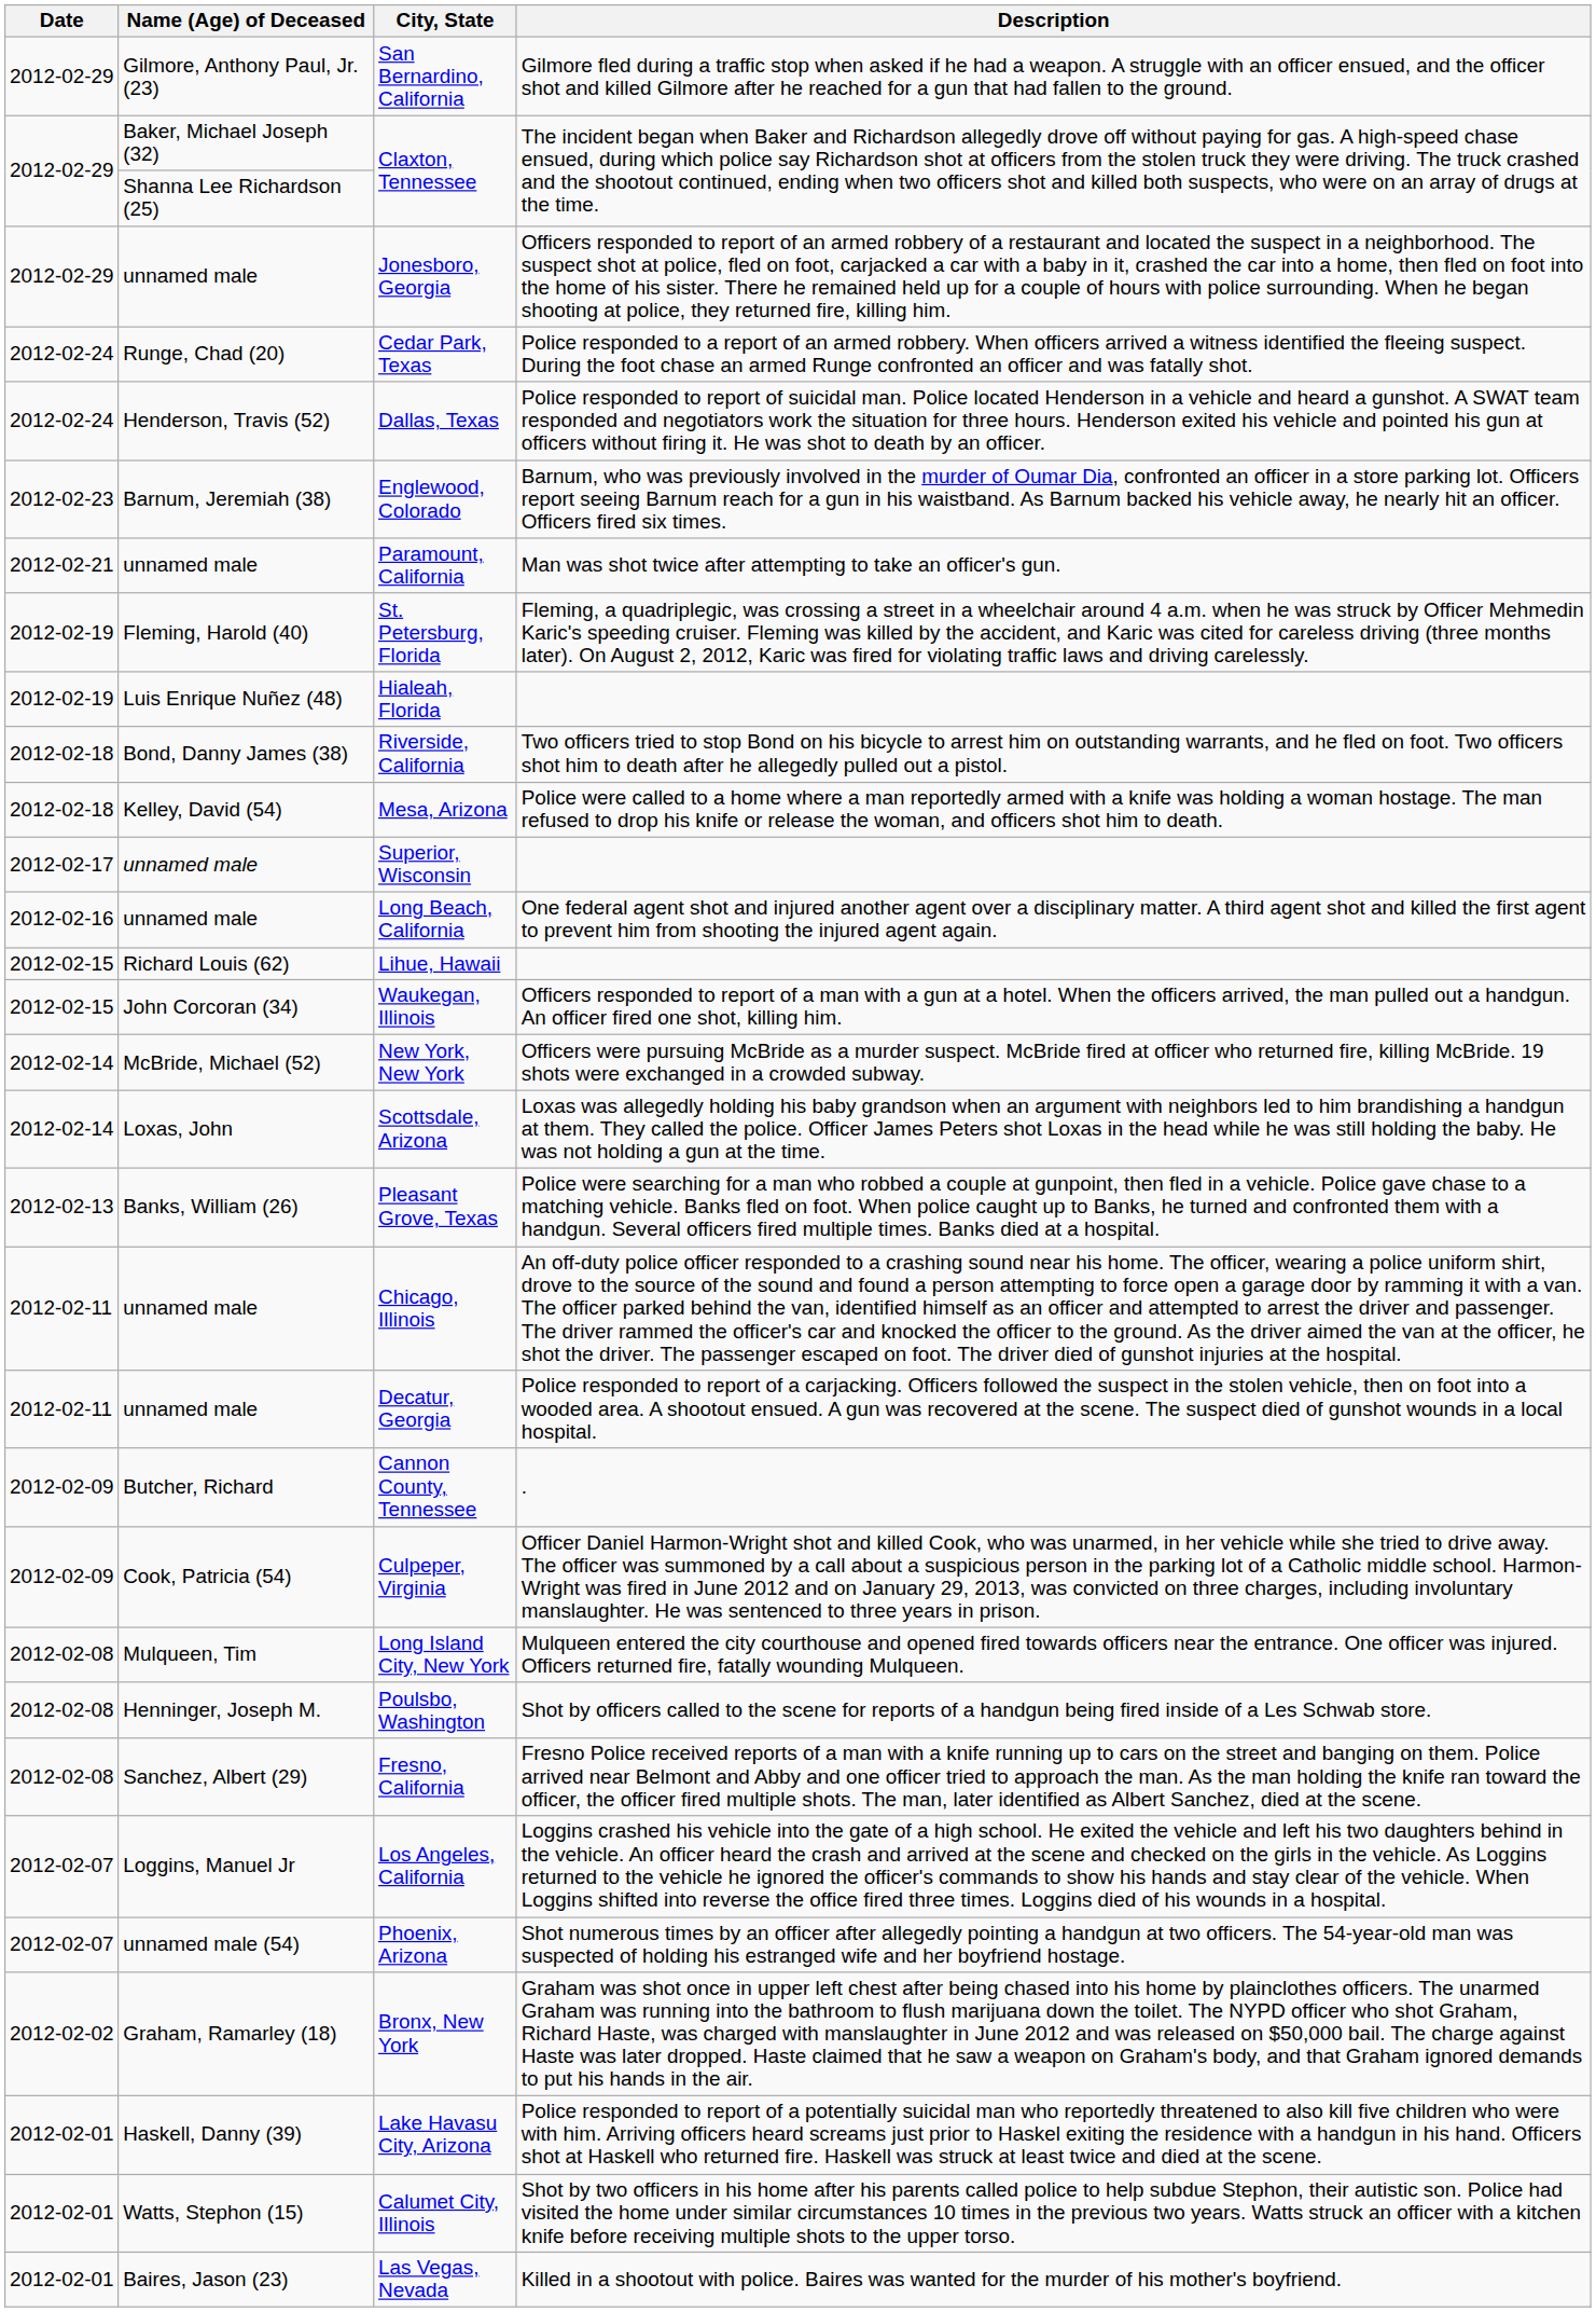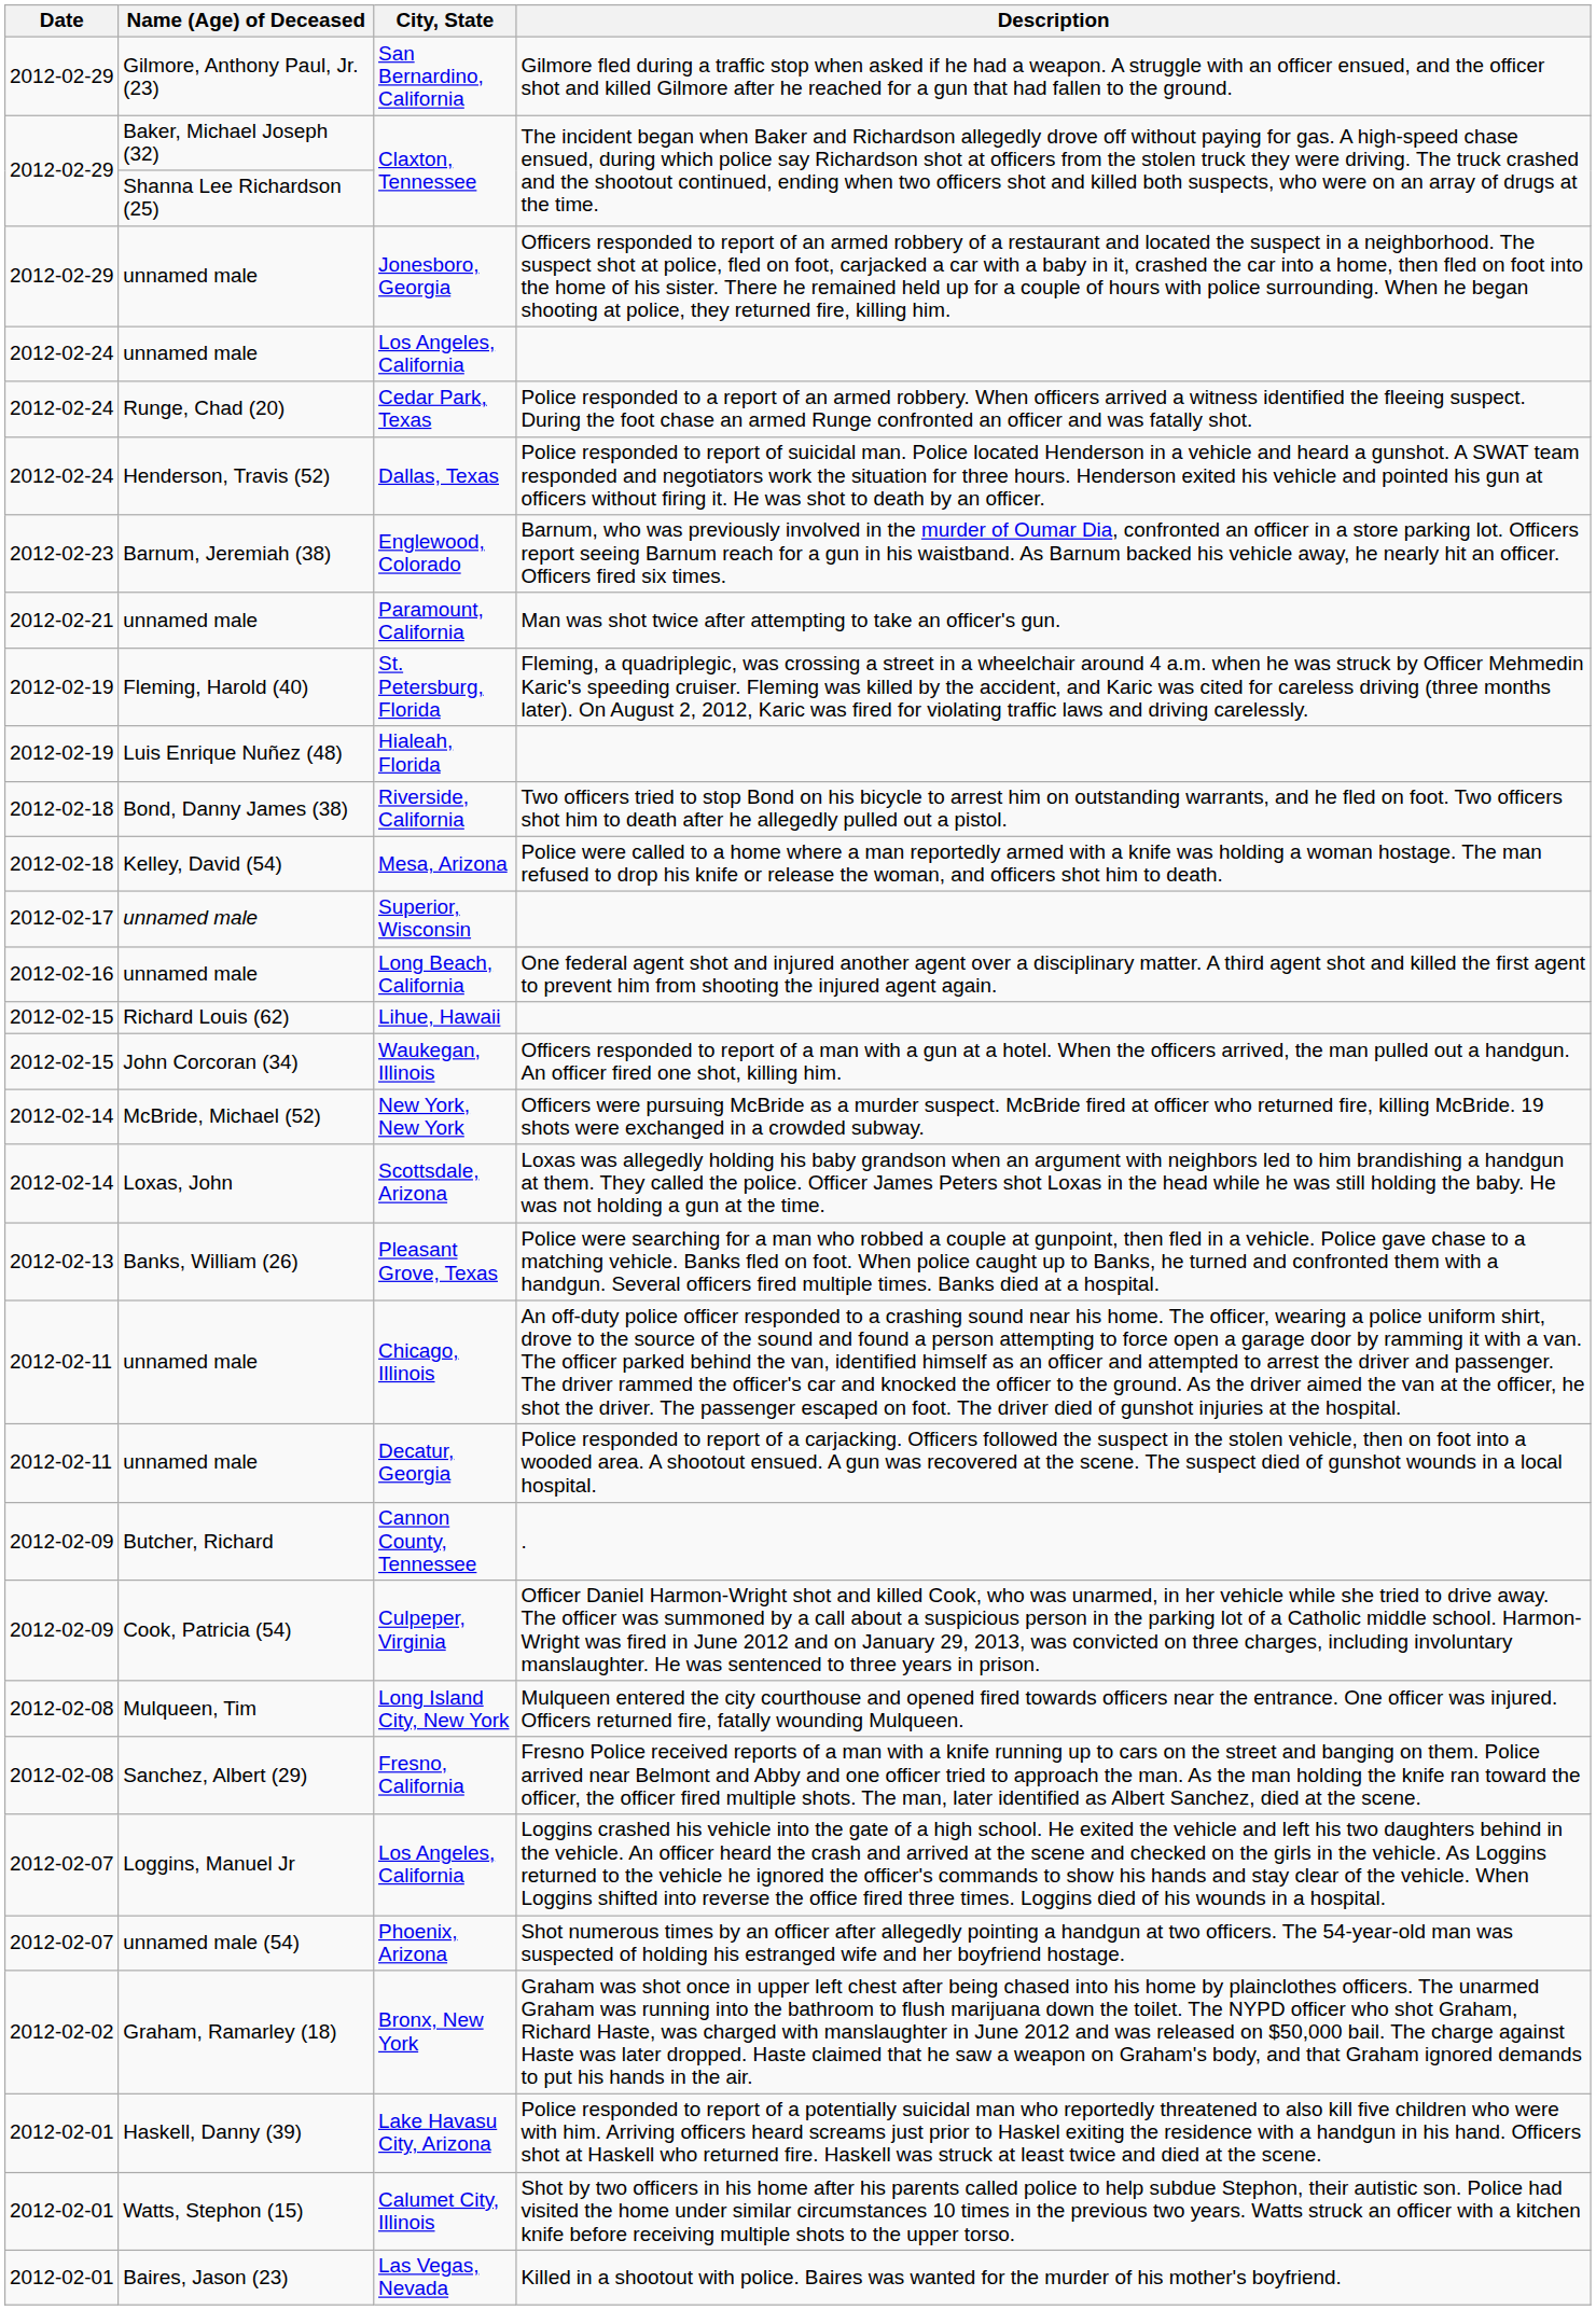+ row: 2012-02-24 | unnamed male | Los Angeles, California
- row: 2012-02-08 | Henninger, Joseph M. | Poulsbo, Washington | Shot by officers called to the scene for reports of a handgun being fired inside of a Les Schwab store.
